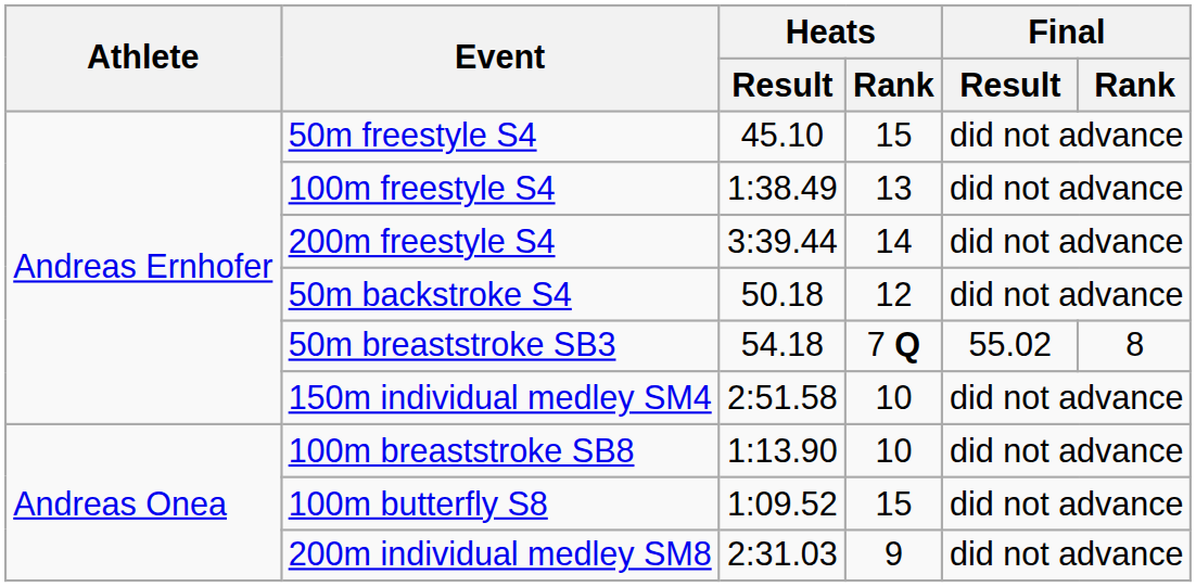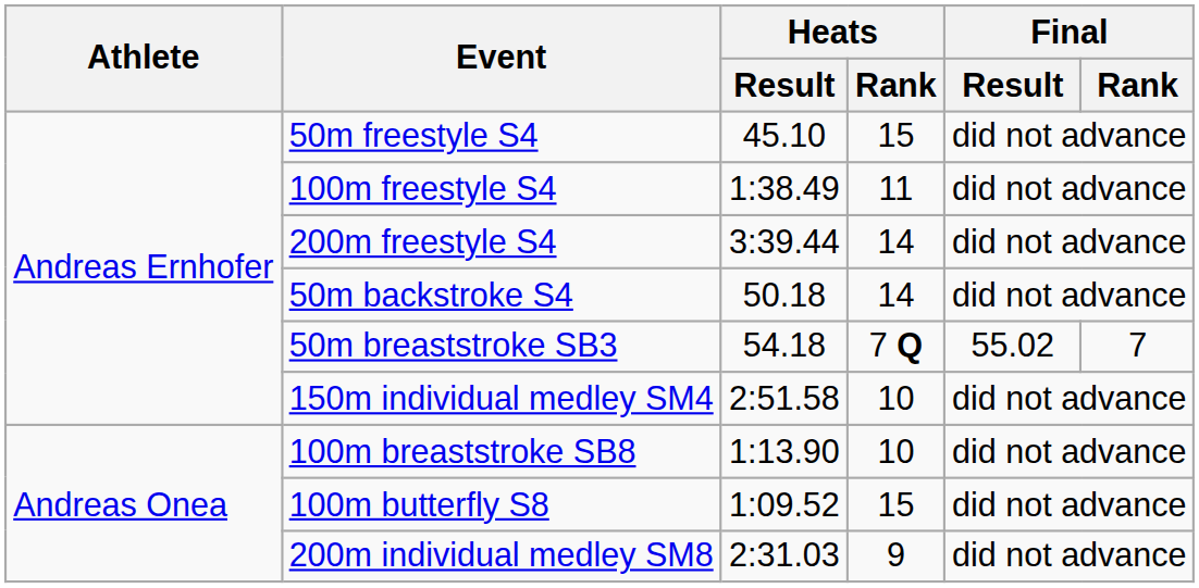100m freestyle S4 | Heats / Rank: 13 -> 11
50m backstroke S4 | Heats / Rank: 12 -> 14
50m breaststroke SB3 | Final / Rank: 8 -> 7
